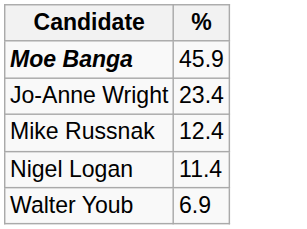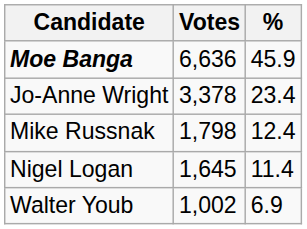+ column: Votes | 6,636 | 3,378 | 1,798 | 1,645 | 1,002
